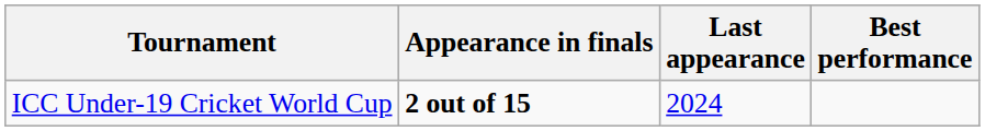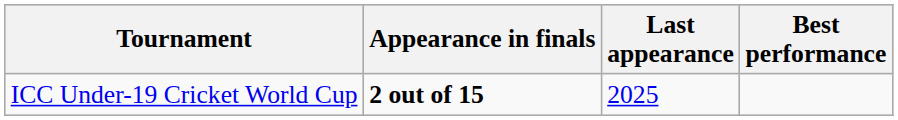ICC Under-19 Cricket World Cup | Last appearance: 2024 -> 2025
